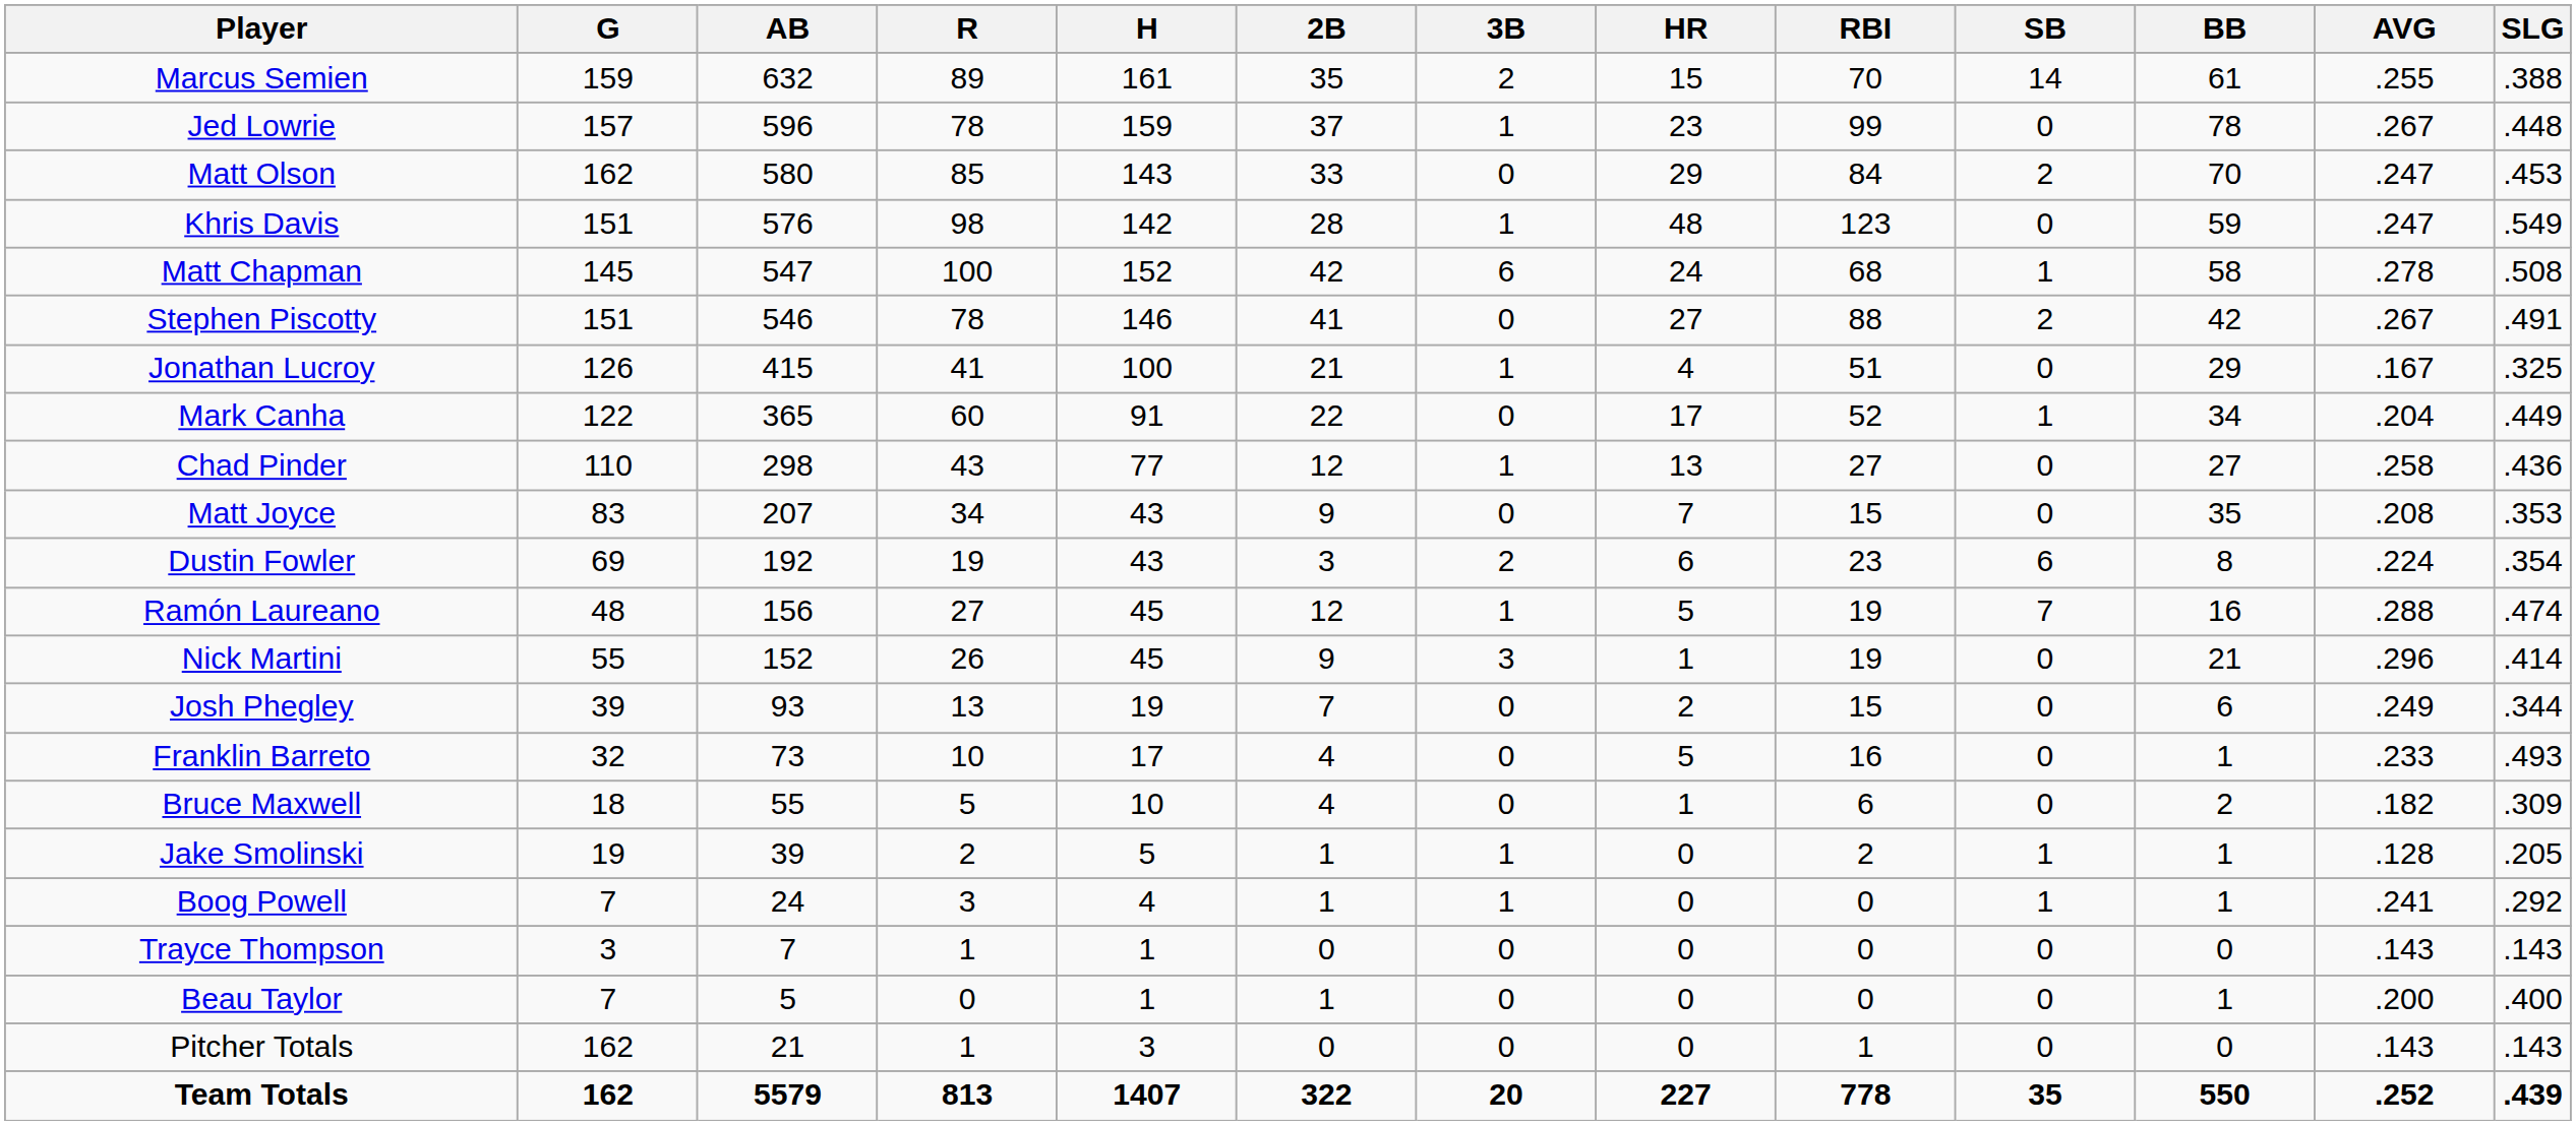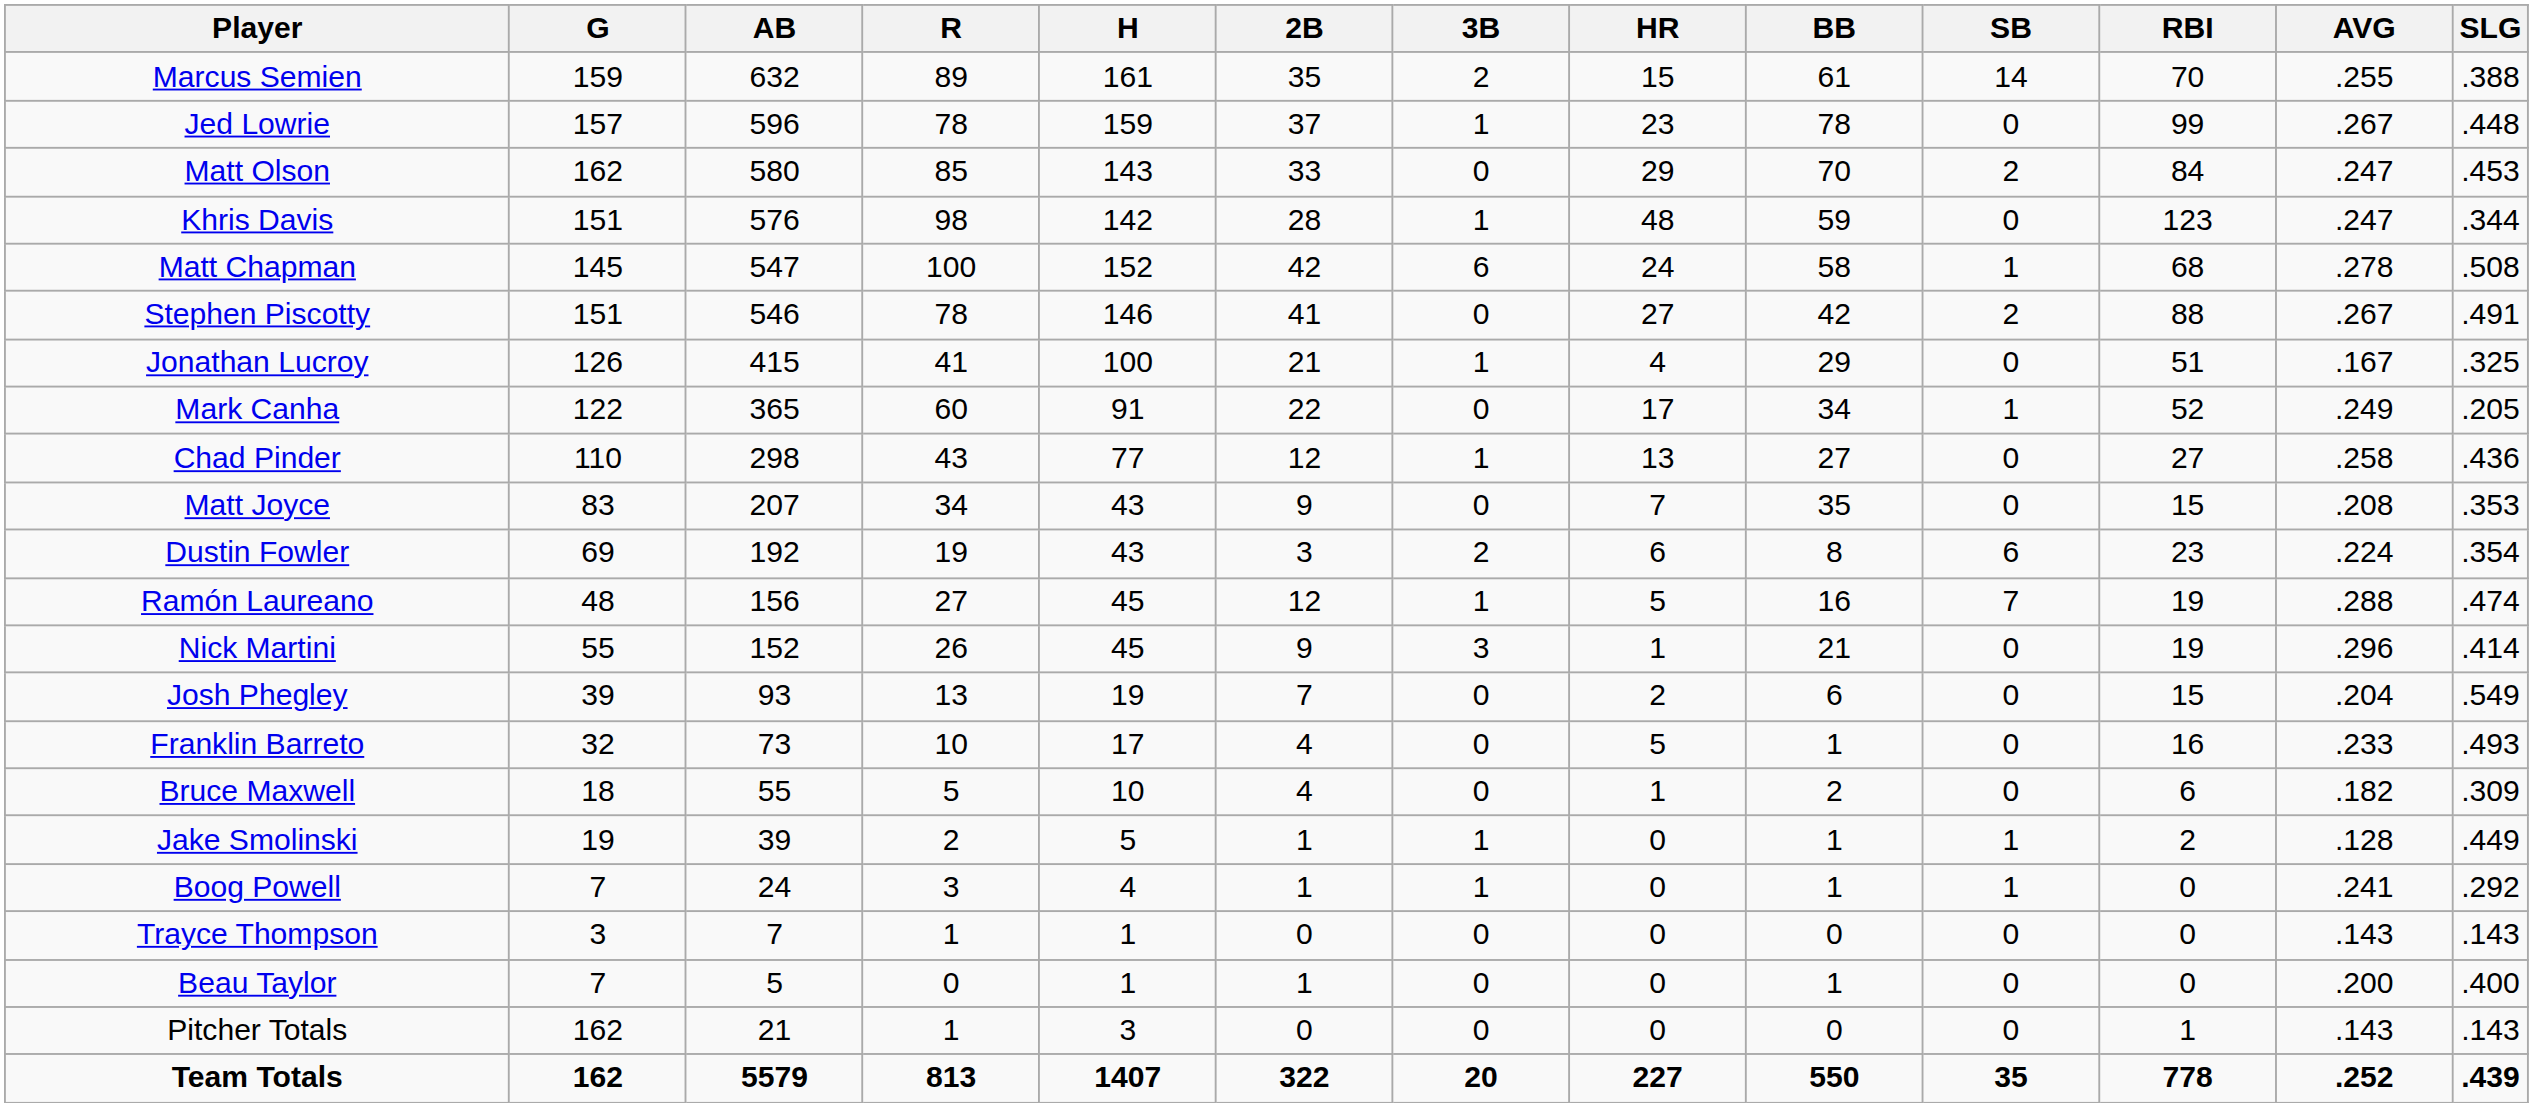columns swapped: RBI <-> BB
Khris Davis | SLG: .549 -> .344
Mark Canha | AVG: .204 -> .249
Mark Canha | SLG: .449 -> .205
Josh Phegley | AVG: .249 -> .204
Josh Phegley | SLG: .344 -> .549
Jake Smolinski | SLG: .205 -> .449
